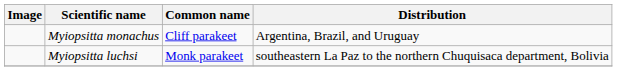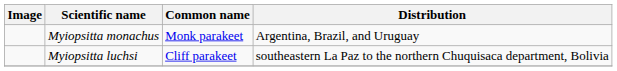Myiopsitta monachus | Common name: Cliff parakeet -> Monk parakeet
Myiopsitta luchsi | Common name: Monk parakeet -> Cliff parakeet
